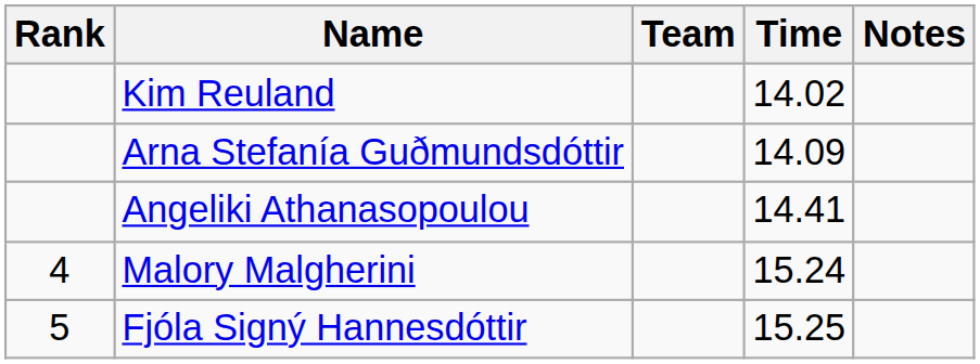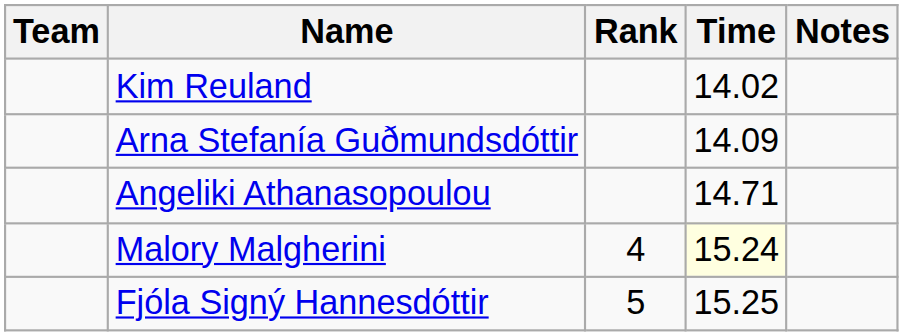columns swapped: Rank <-> Team
Angeliki Athanasopoulou | Time: 14.41 -> 14.71
Malory Malgherini | Time: no background -> lightyellow background
